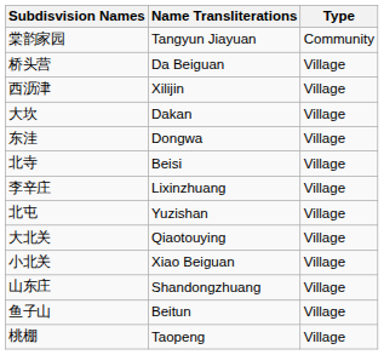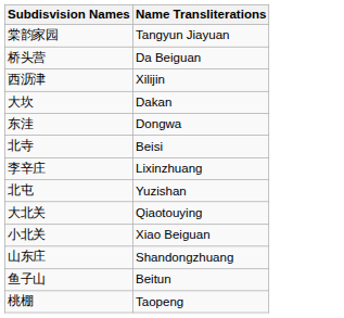- column: Type | Community | Village | Village | Village | Village | Village | Village | Village | Village | Village | Village | Village | Village
